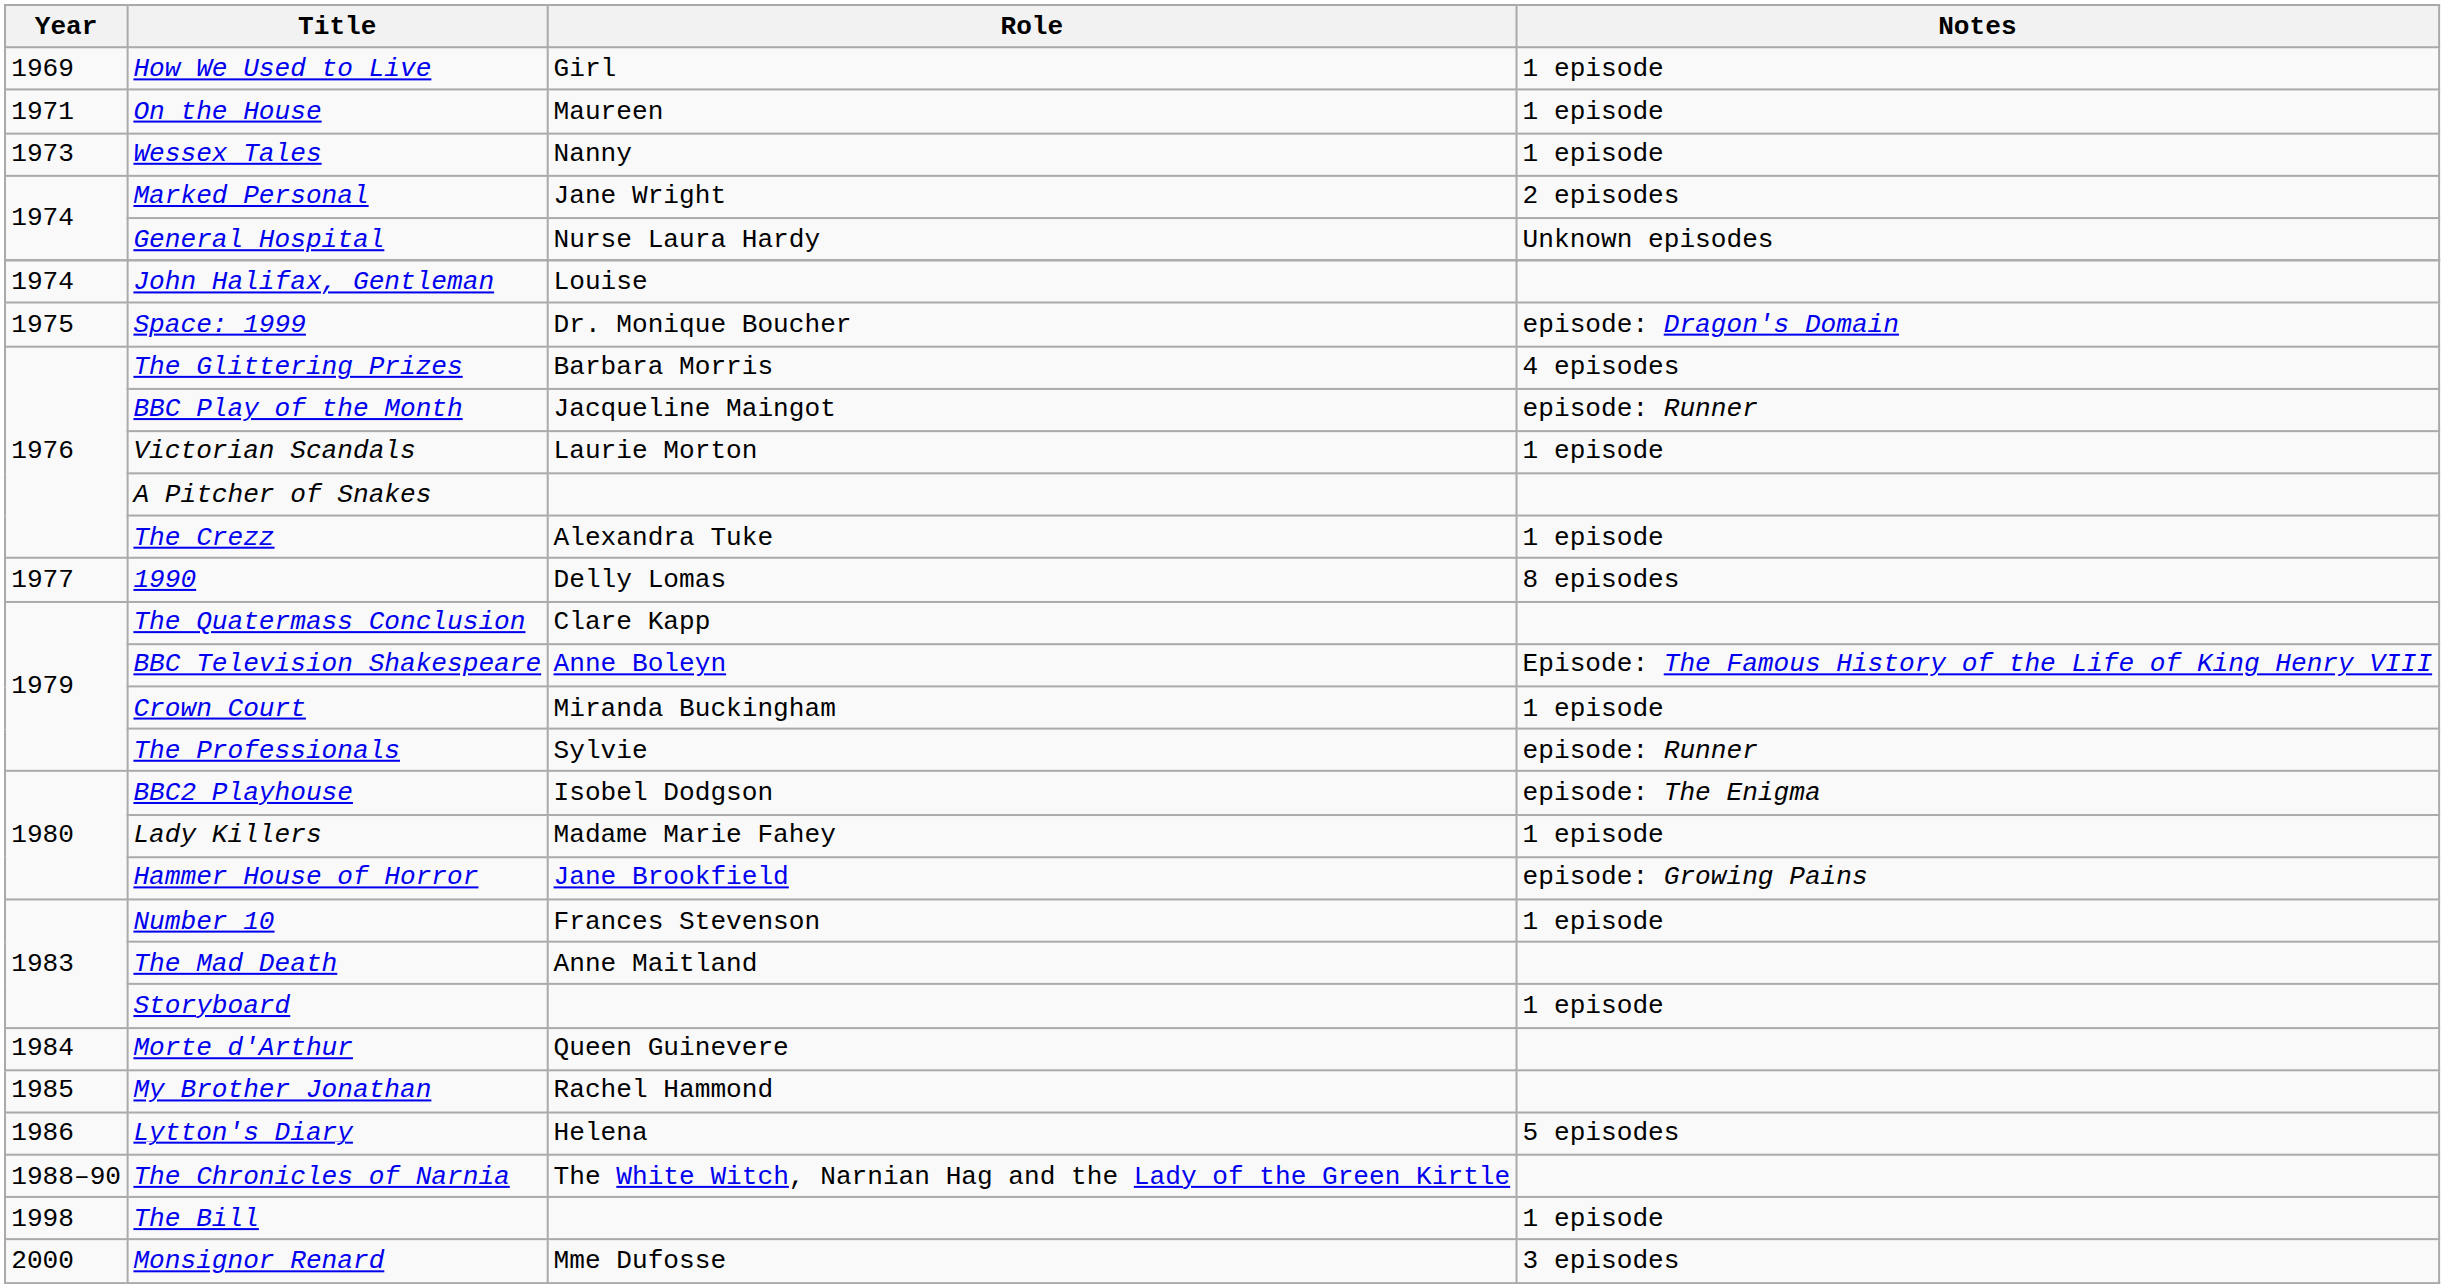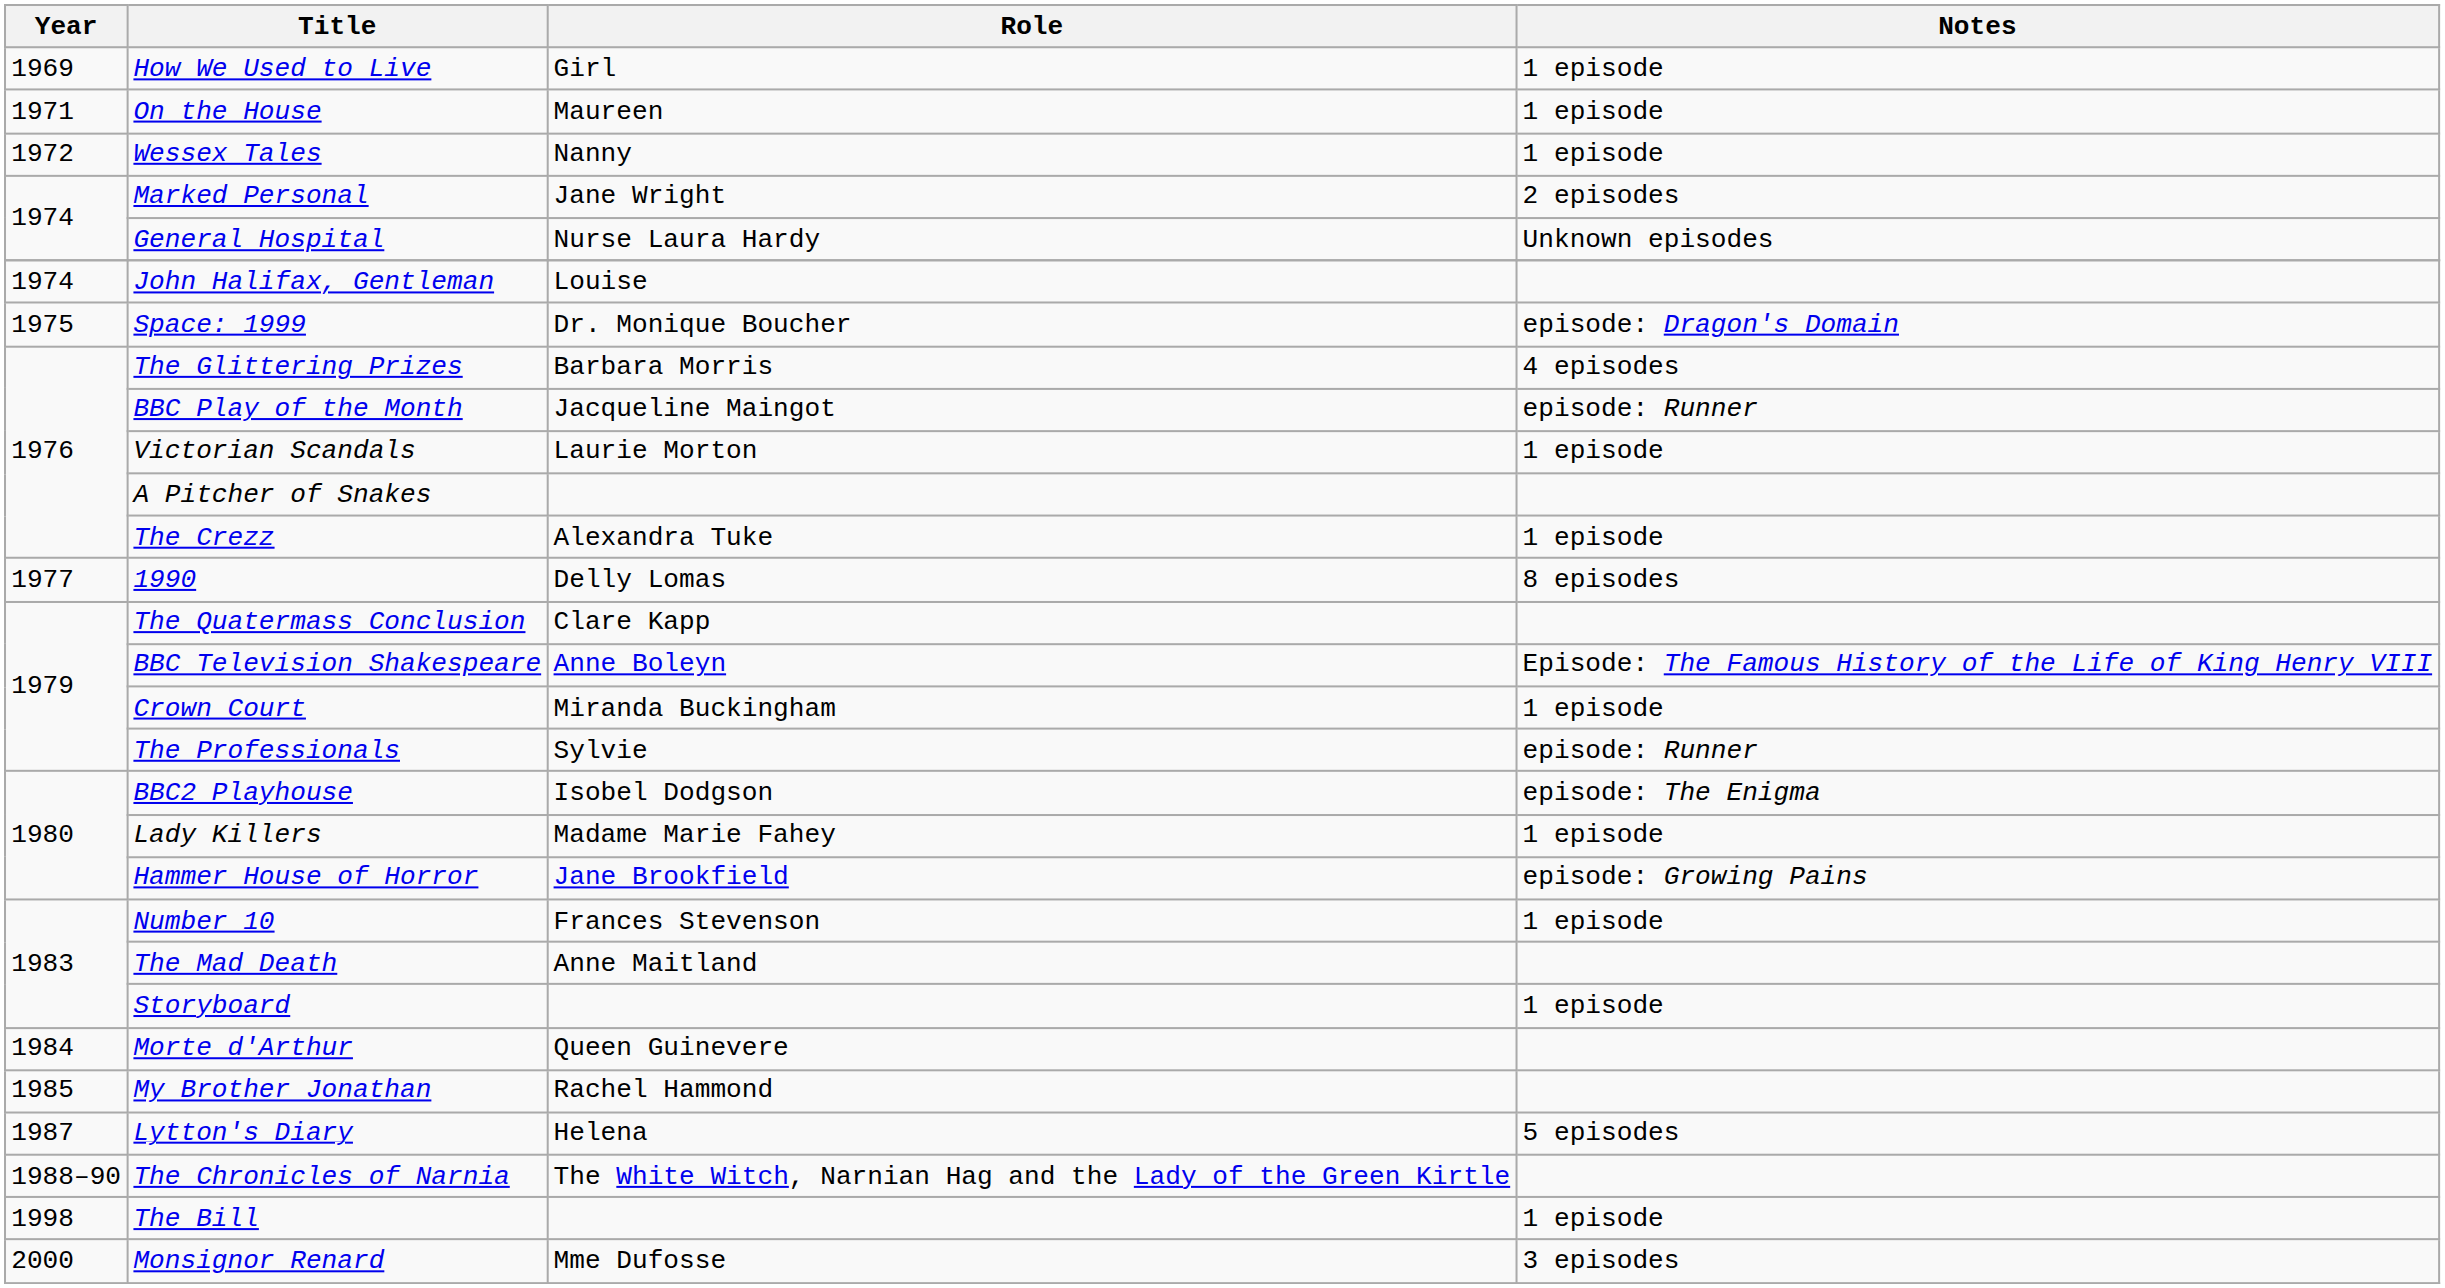Wessex Tales | Year: 1973 -> 1972
Lytton's Diary | Year: 1986 -> 1987
